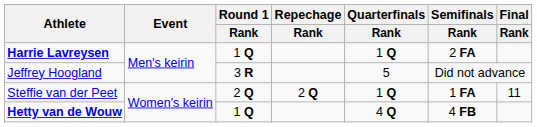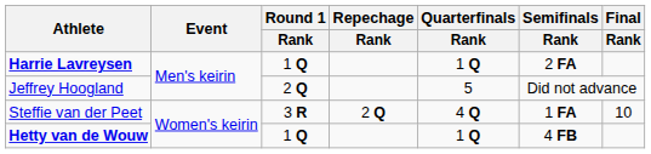Jeffrey Hoogland | Round 1 / Rank: 3 R -> 2 Q
Steffie van der Peet | Round 1 / Rank: 2 Q -> 3 R
Steffie van der Peet | Quarterfinals / Rank: 1 Q -> 4 Q
Steffie van der Peet | Final / Rank: 11 -> 10
Hetty van de Wouw | Quarterfinals / Rank: 4 Q -> 1 Q
